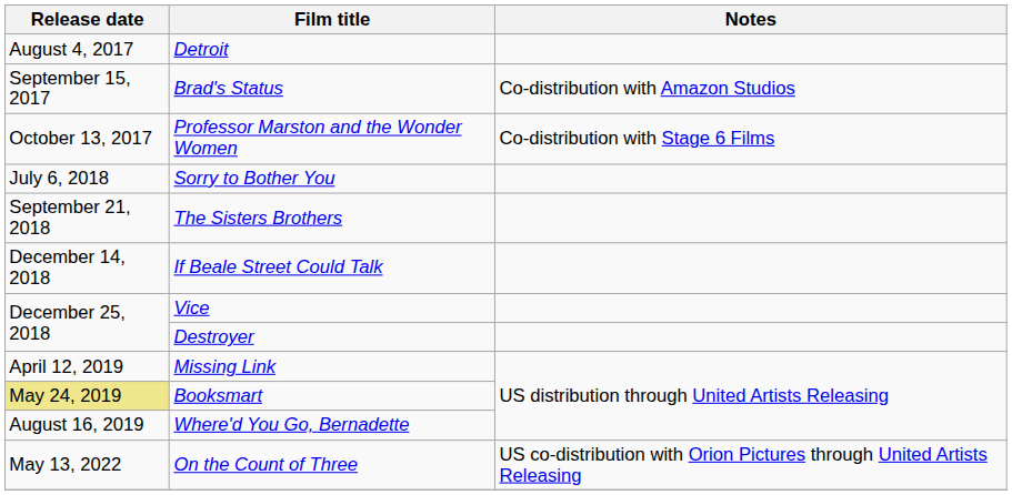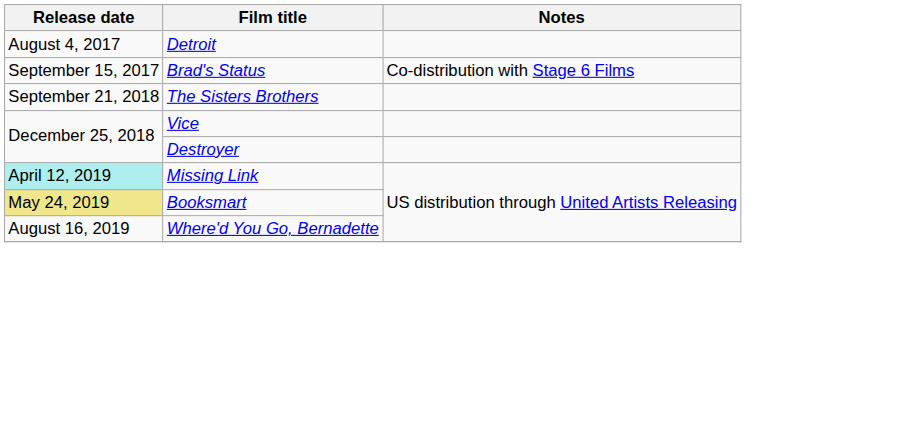Brad's Status | Notes: Co-distribution with Amazon Studios -> Co-distribution with Stage 6 Films
- row: October 13, 2017 | Professor Marston and the Wonder Women | Co-distribution with Stage 6 Films
- row: July 6, 2018 | Sorry to Bother You
- row: December 14, 2018 | If Beale Street Could Talk
Missing Link | Release date: no background -> paleturquoise background
- row: May 13, 2022 | On the Count of Three | US co-distribution with Orion Pictures through United Artists Releasing
